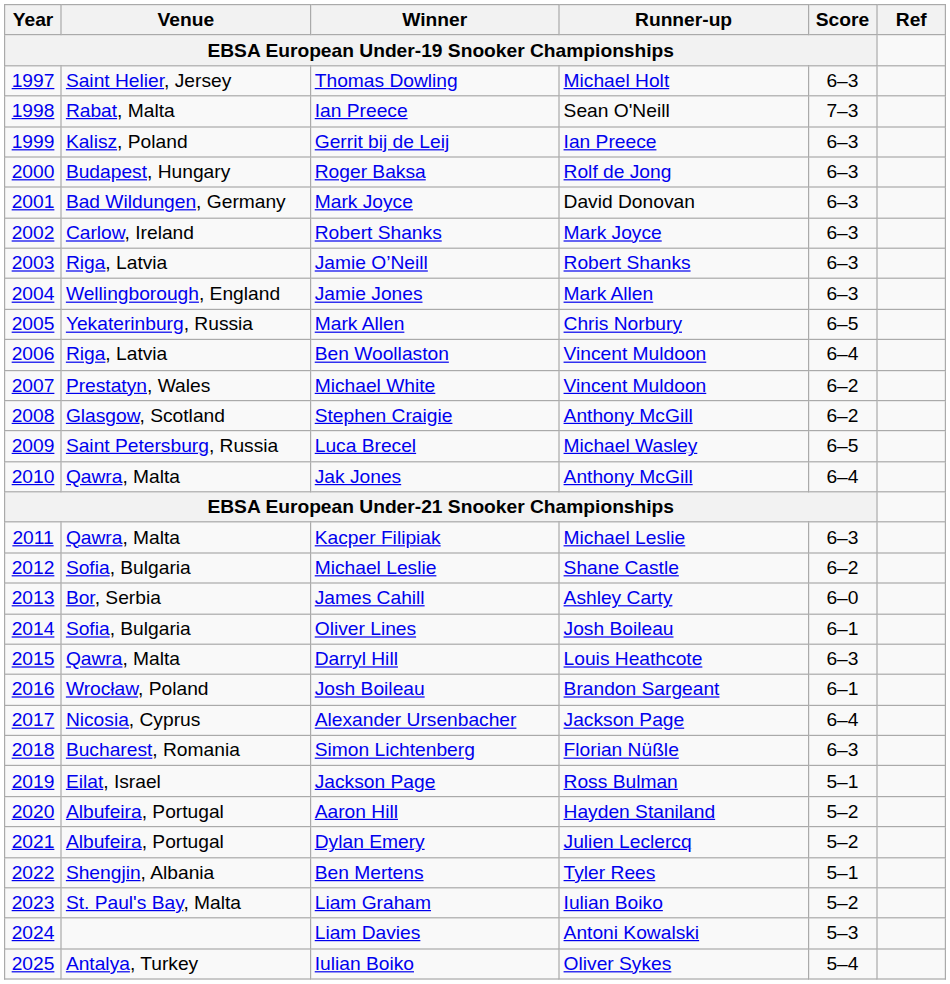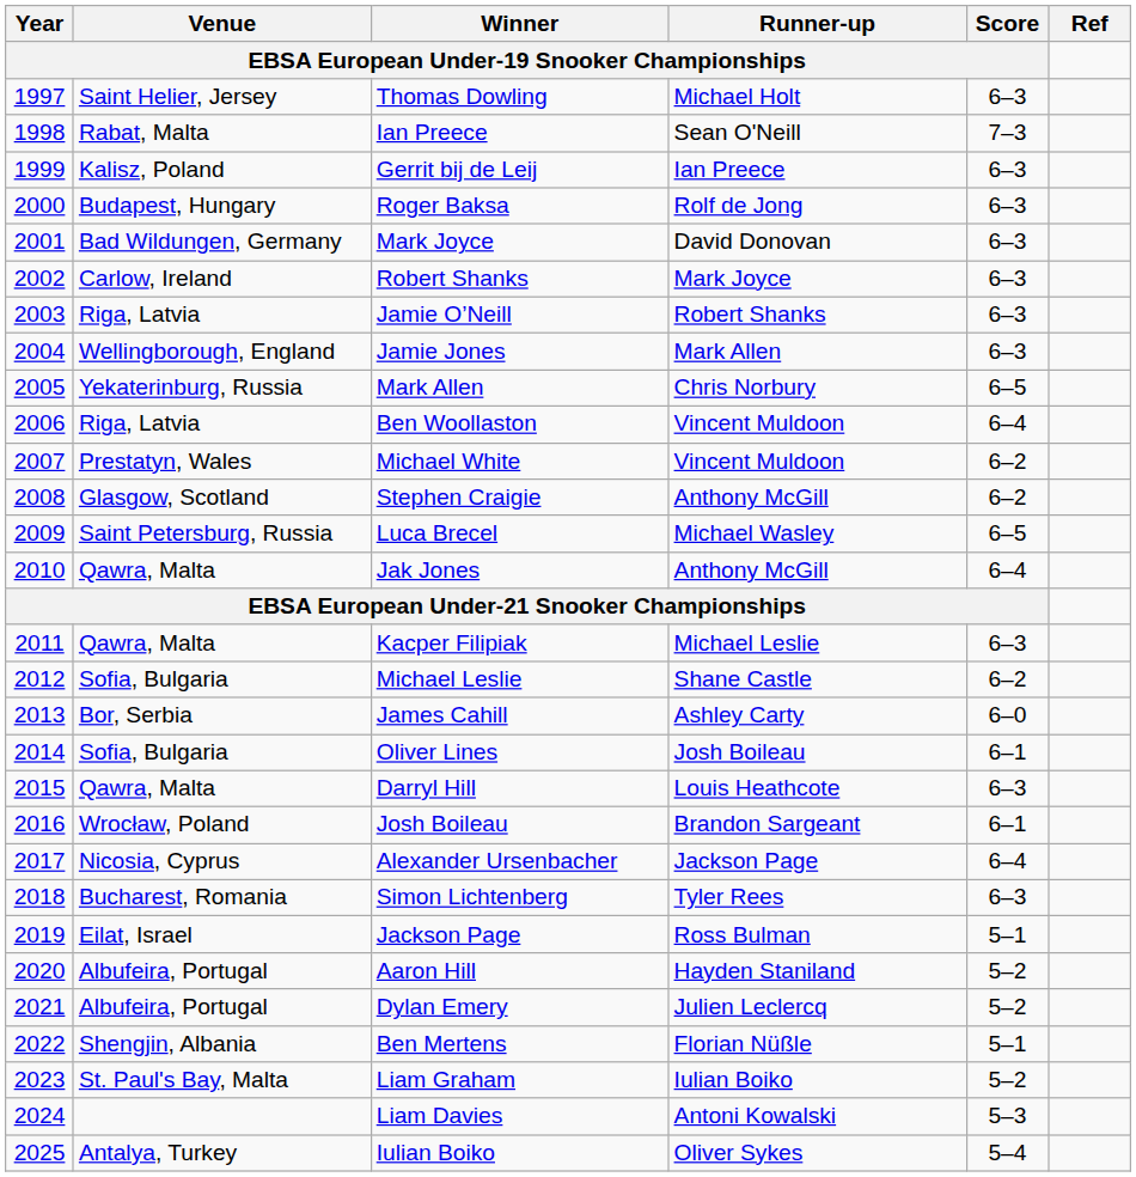Simon Lichtenberg | Runner-up / EBSA European Under-19 Snooker Championships: Florian Nüßle -> Tyler Rees
Ben Mertens | Runner-up / EBSA European Under-19 Snooker Championships: Tyler Rees -> Florian Nüßle
